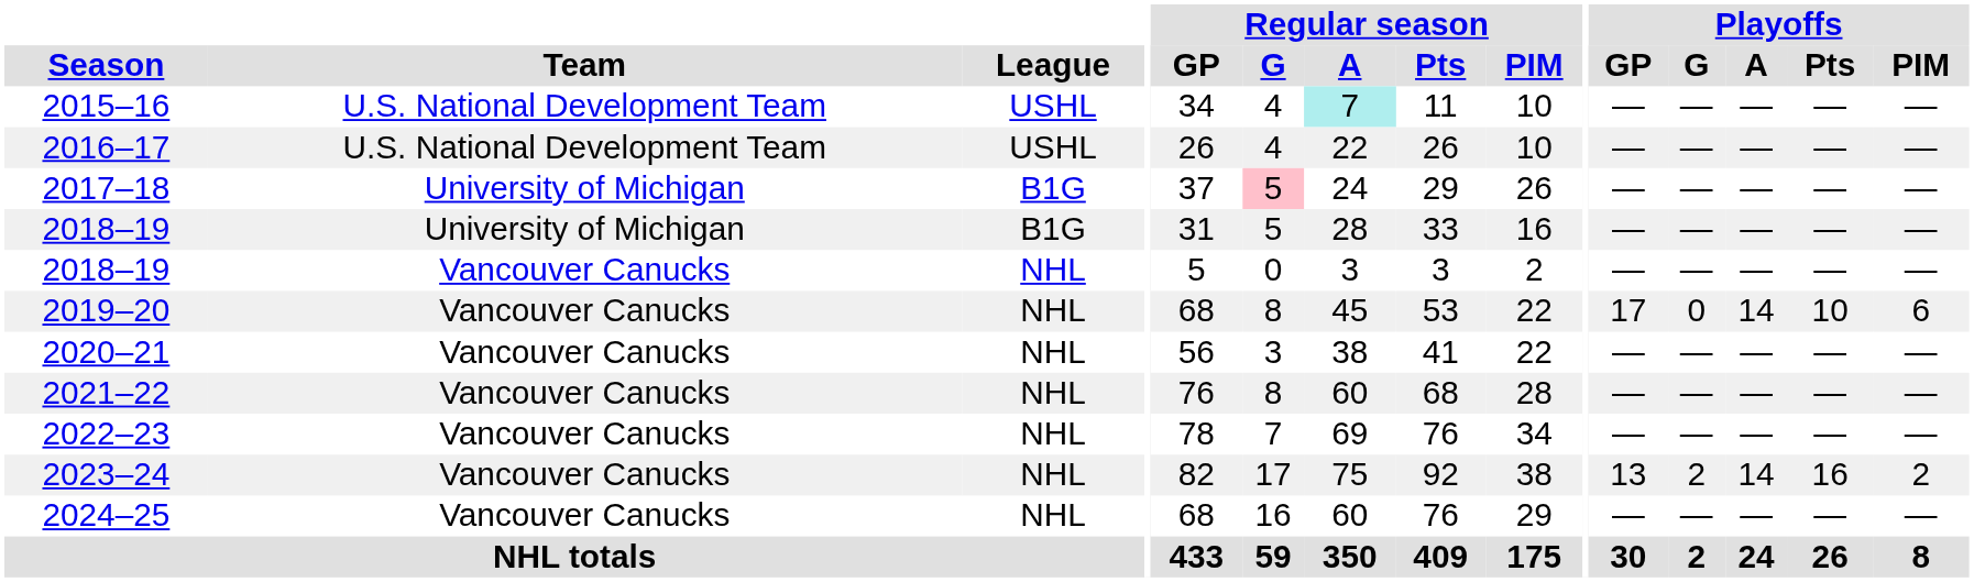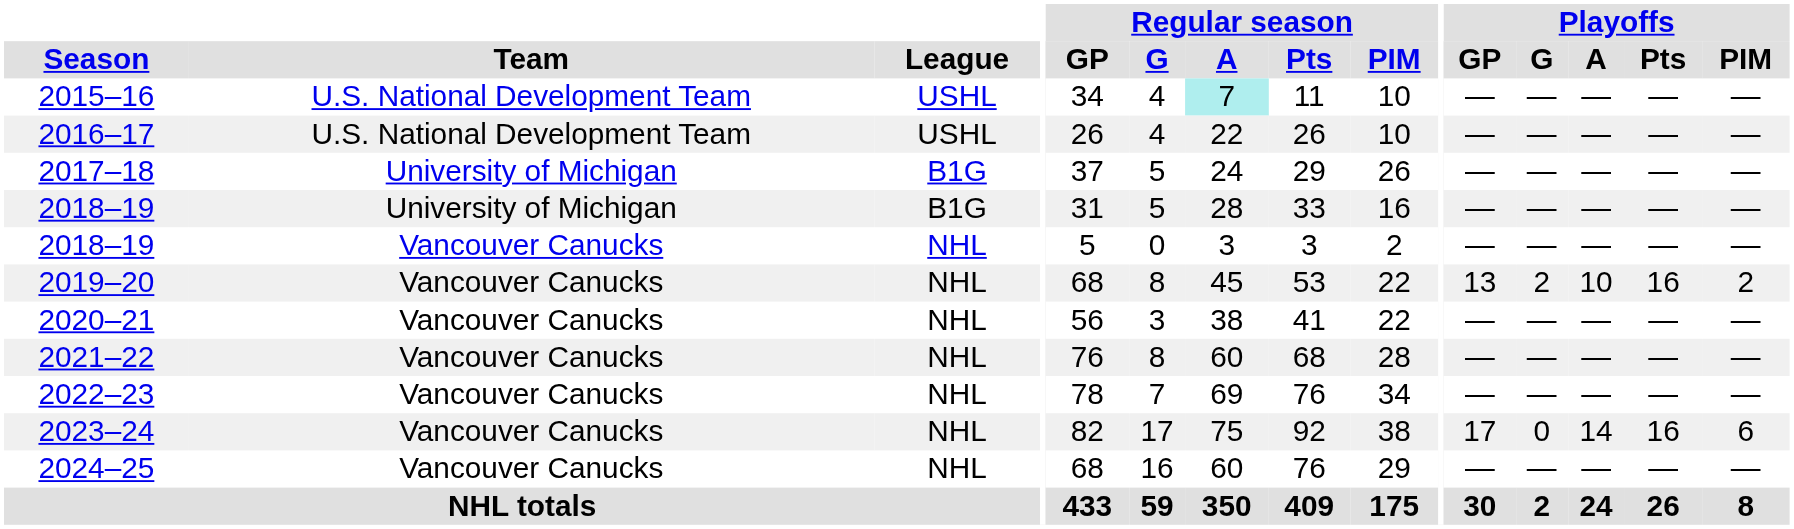2017–18 | Regular season / G: pink background -> no background
2019–20 | Playoffs / GP: 17 -> 13
2019–20 | Playoffs / G: 0 -> 2
2019–20 | Playoffs / A: 14 -> 10
2019–20 | Playoffs / Pts: 10 -> 16
2019–20 | Playoffs / PIM: 6 -> 2
2023–24 | Playoffs / GP: 13 -> 17
2023–24 | Playoffs / G: 2 -> 0
2023–24 | Playoffs / PIM: 2 -> 6
